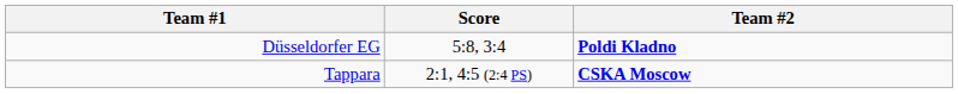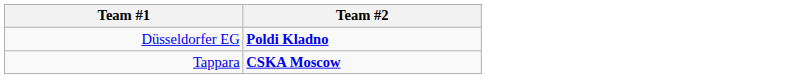- column: Score | 5:8, 3:4 | 2:1, 4:5 (2:4 PS)
